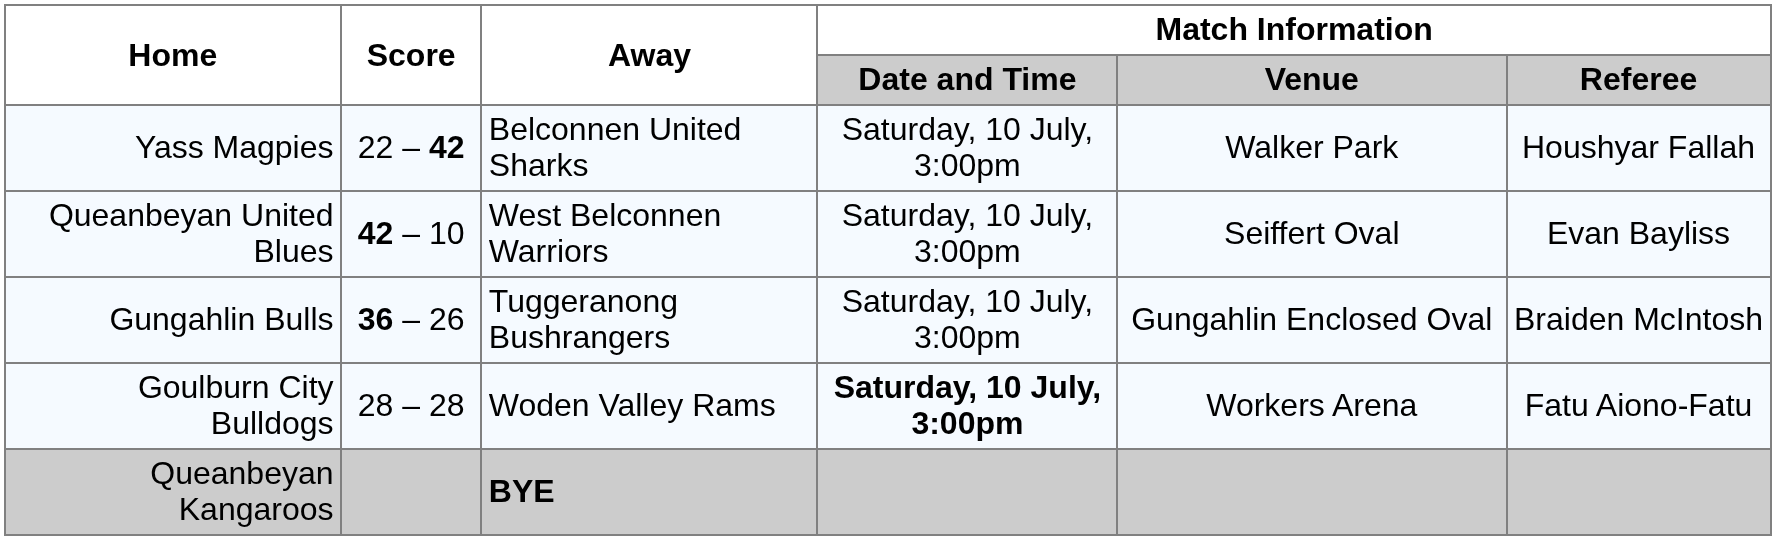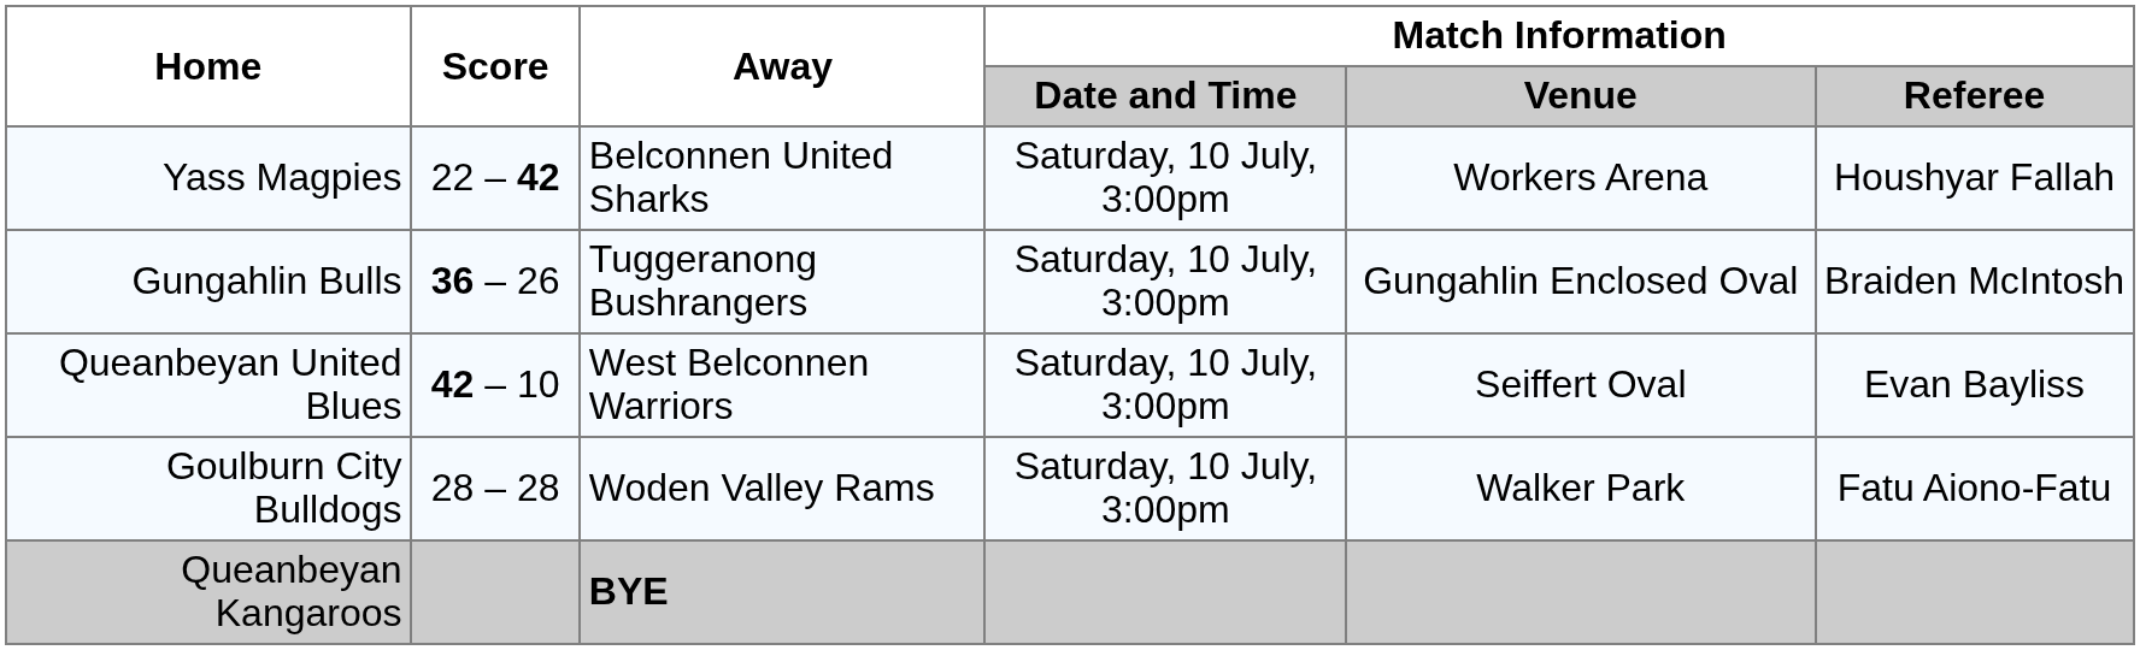Yass Magpies | Match Information / Venue: Walker Park -> Workers Arena
rows swapped: Queanbeyan United Blues <-> Gungahlin Bulls
Goulburn City Bulldogs | Match Information / Date and Time: bold -> normal
Goulburn City Bulldogs | Match Information / Venue: Workers Arena -> Walker Park
